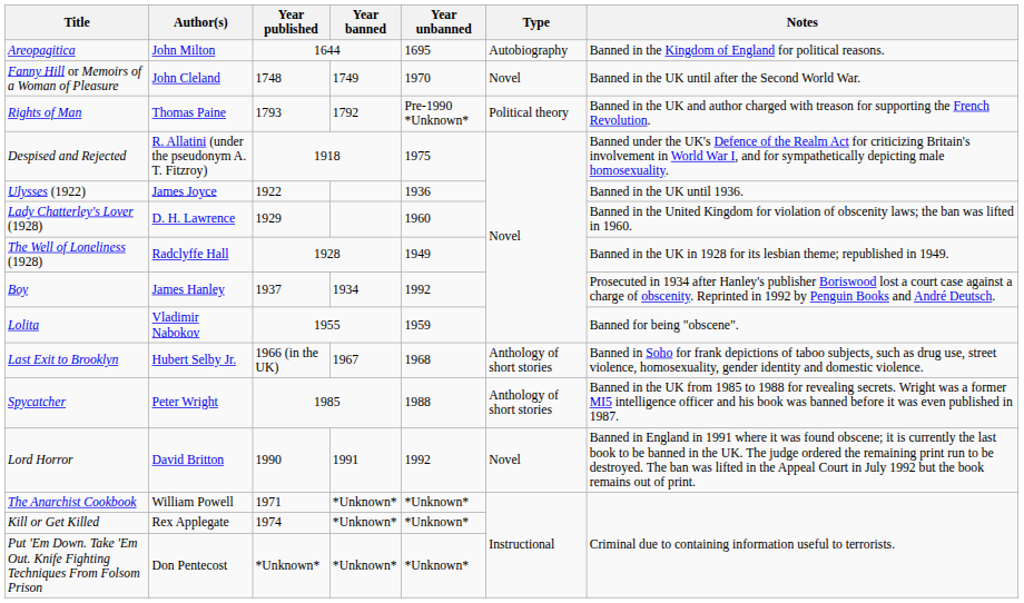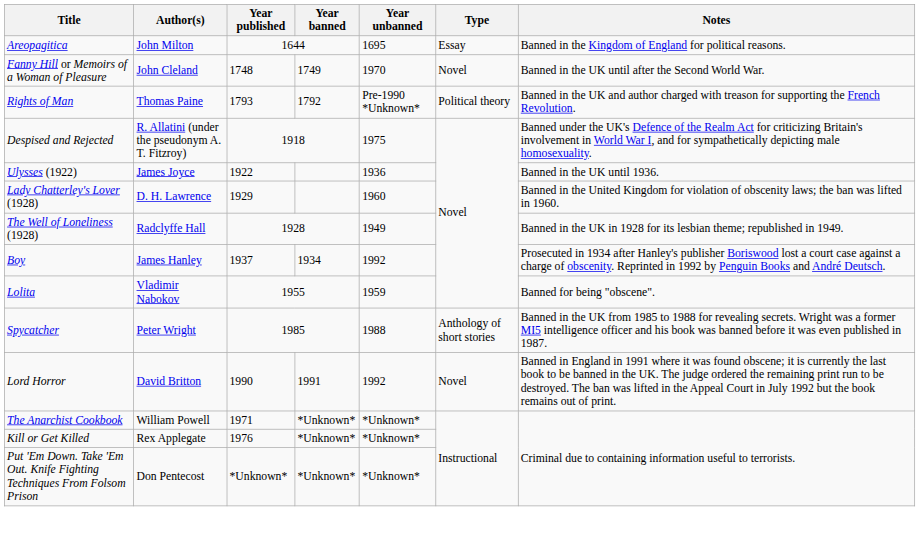Areopagitica | Type: Autobiography -> Essay
- row: Last Exit to Brooklyn | Hubert Selby Jr. | 1966 (in the UK) | 1967 | 1968 | Anthology of short stories | Banned in Soho for frank depictions of taboo subjects, such as drug use, street violence, homosexuality, gender identity and domestic violence.
Kill or Get Killed | Year published: 1974 -> 1976
